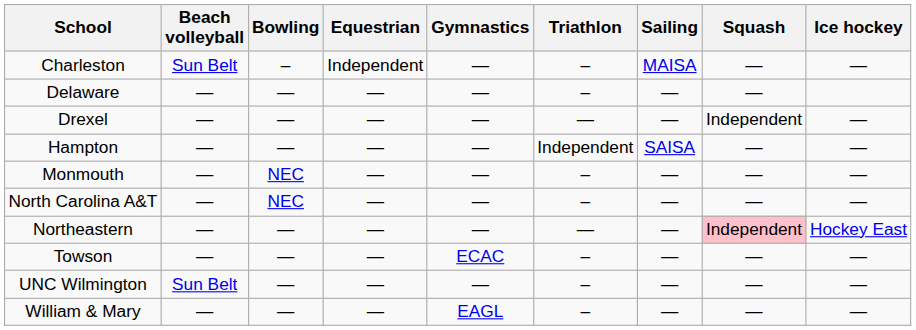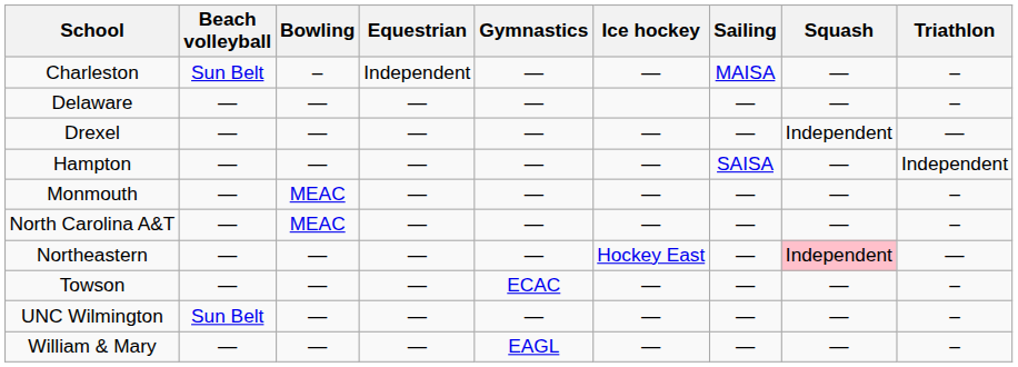columns swapped: Ice hockey <-> Triathlon
Monmouth | Bowling: NEC -> MEAC
North Carolina A&T | Bowling: NEC -> MEAC
